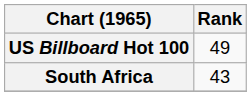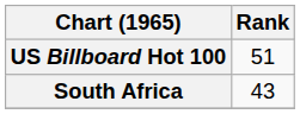US Billboard Hot 100 | Rank: 49 -> 51
